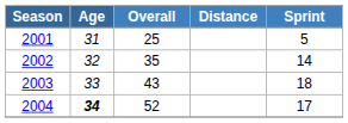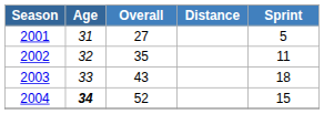2001 | Overall: 25 -> 27
2002 | Sprint: 14 -> 11
2004 | Sprint: 17 -> 15
